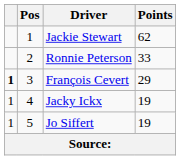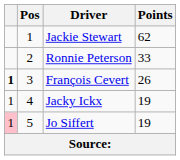François Cevert | Points: 29 -> 26
Jo Siffert | column 1: no background -> pink background
